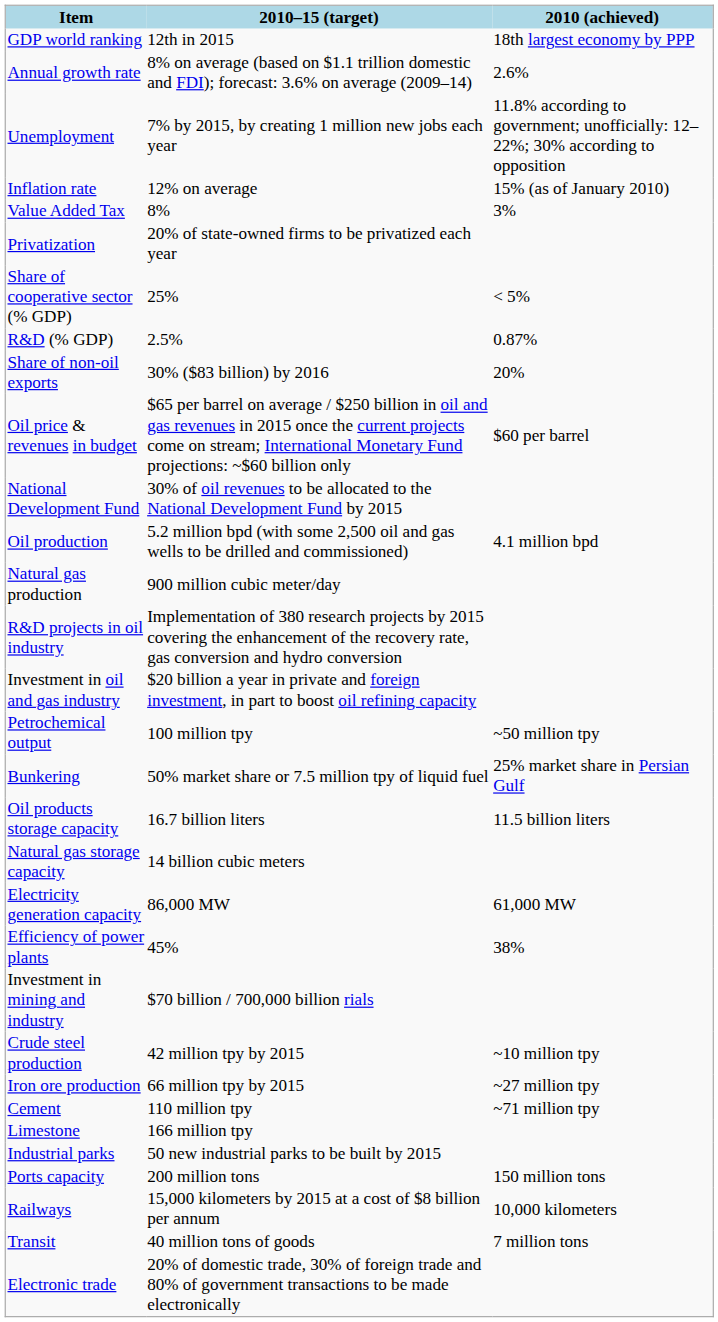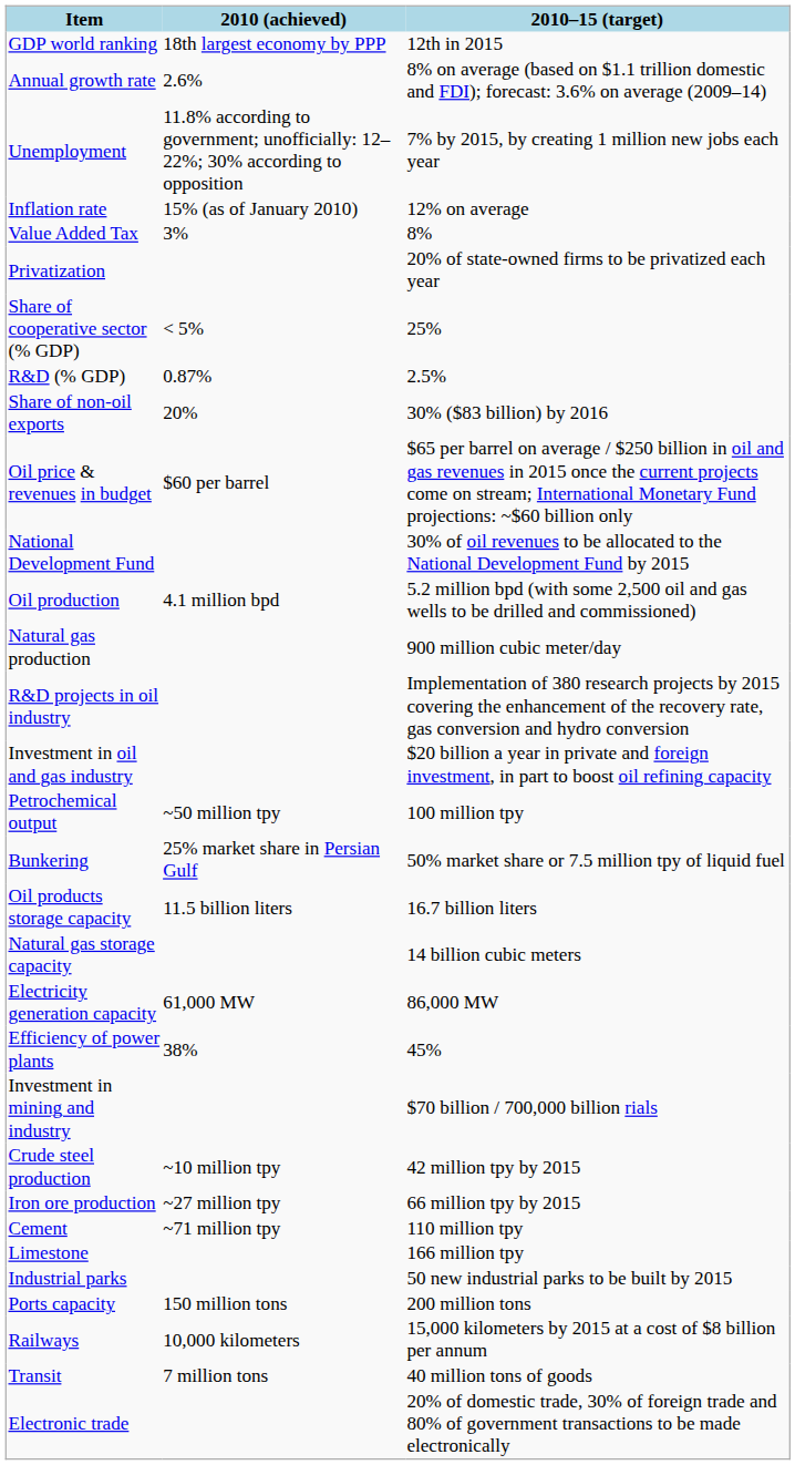columns swapped: 2010 (achieved) <-> 2010–15 (target)
